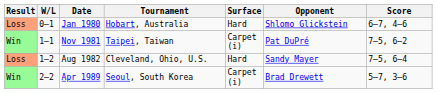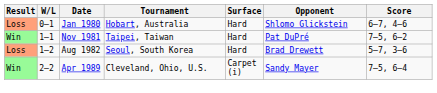Nov 1981 | Surface: Carpet (i) -> Hard
Aug 1982 | Tournament: Cleveland, Ohio, U.S. -> Seoul, South Korea
Aug 1982 | Opponent: Sandy Mayer -> Brad Drewett
Aug 1982 | Score: 7–5, 6–4 -> 5–7, 3–6
Apr 1989 | Tournament: Seoul, South Korea -> Cleveland, Ohio, U.S.
Apr 1989 | Opponent: Brad Drewett -> Sandy Mayer
Apr 1989 | Score: 5–7, 3–6 -> 7–5, 6–4
